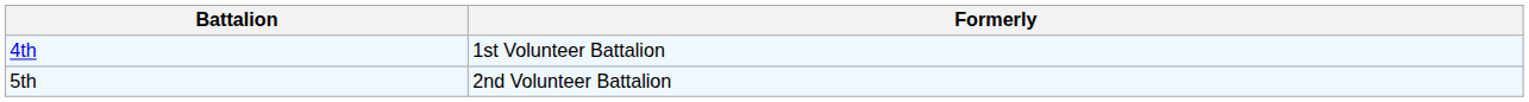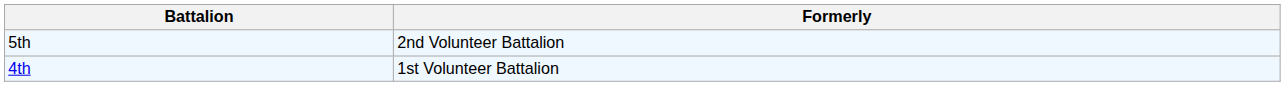rows swapped: 4th <-> 5th
